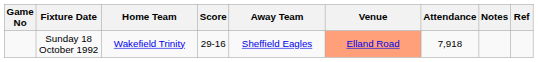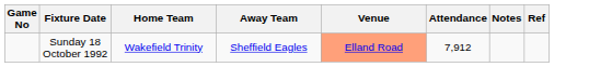- column: Score | 29-16
Sunday 18 October 1992 | Attendance: 7,918 -> 7,912
